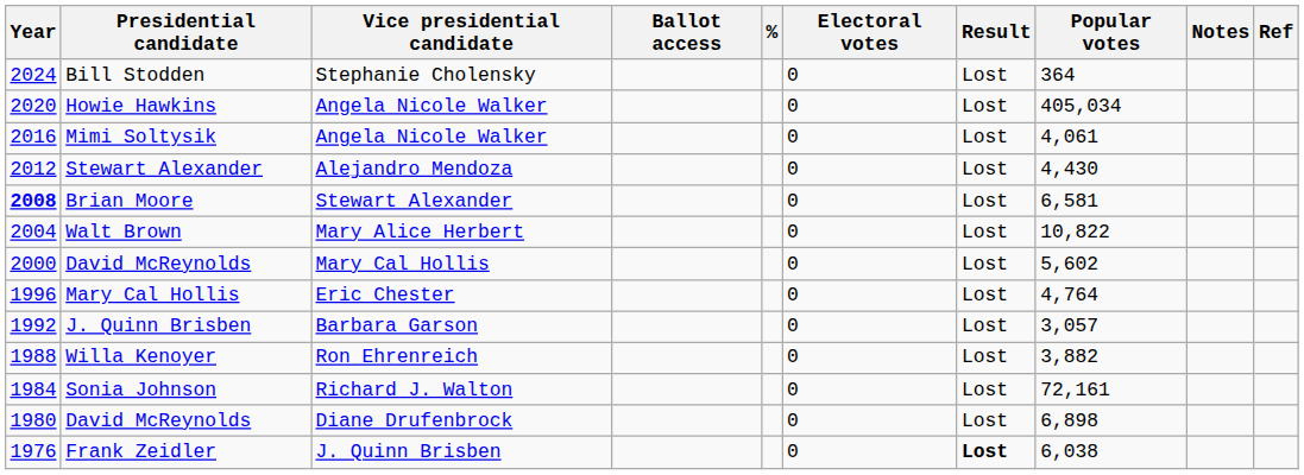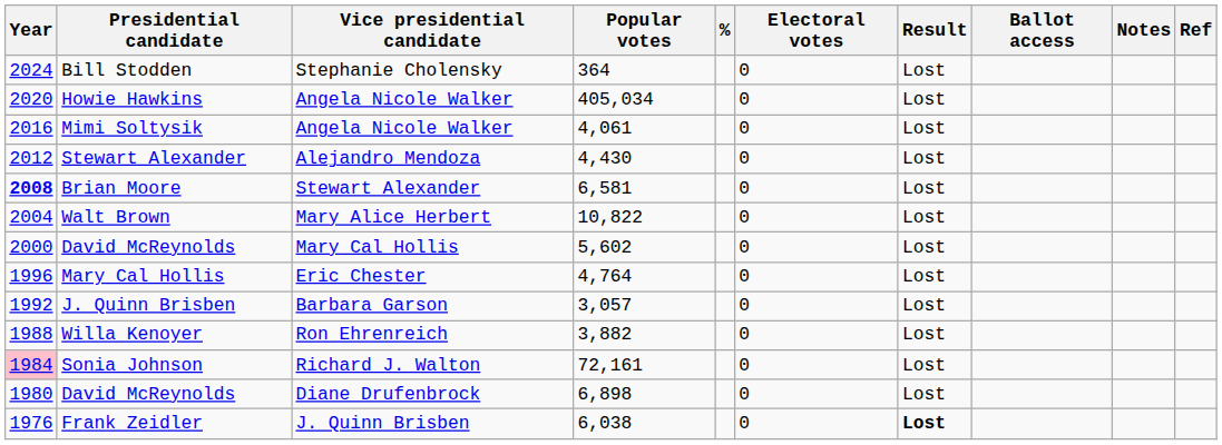columns swapped: Popular votes <-> Ballot access
Sonia Johnson | Year: no background -> pink background
